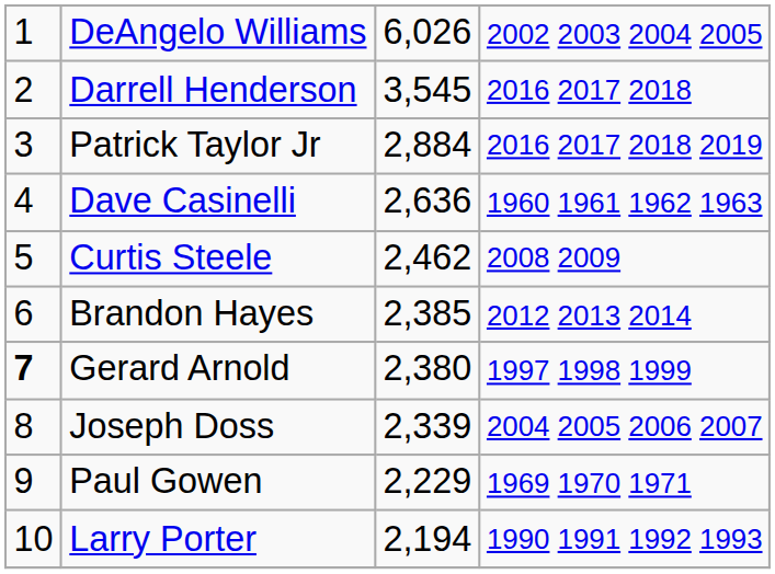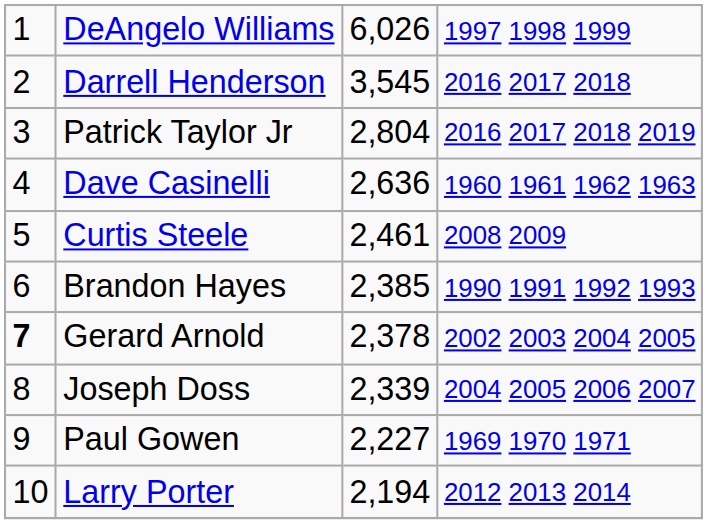DeAngelo Williams | column 4: 2002 2003 2004 2005 -> 1997 1998 1999
Patrick Taylor Jr | column 3: 2,884 -> 2,804
Curtis Steele | column 3: 2,462 -> 2,461
Brandon Hayes | column 4: 2012 2013 2014 -> 1990 1991 1992 1993
Gerard Arnold | column 3: 2,380 -> 2,378
Gerard Arnold | column 4: 1997 1998 1999 -> 2002 2003 2004 2005
Paul Gowen | column 3: 2,229 -> 2,227
Larry Porter | column 4: 1990 1991 1992 1993 -> 2012 2013 2014
